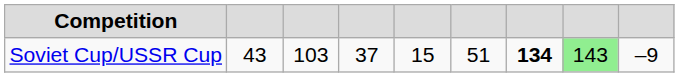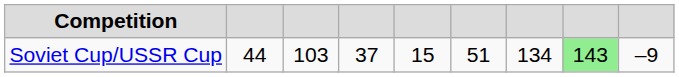Soviet Cup/USSR Cup | column 2: 43 -> 44
Soviet Cup/USSR Cup | column 7: bold -> normal
